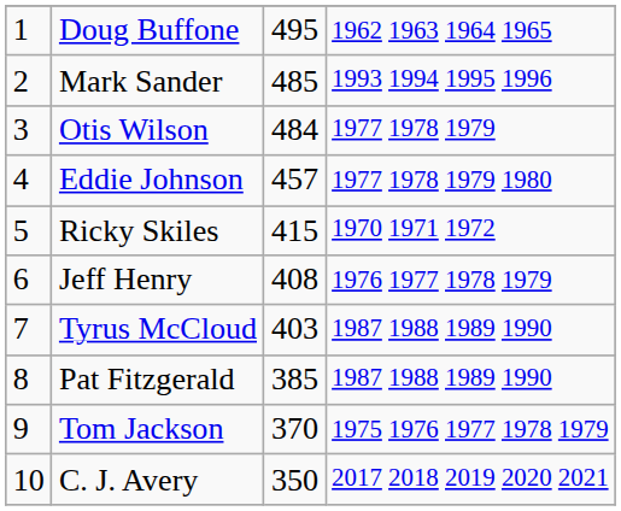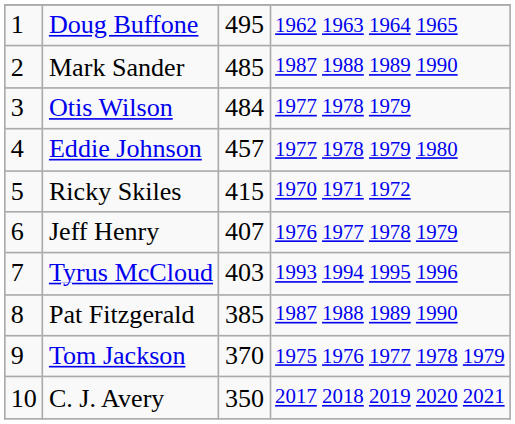Mark Sander | column 4: 1993 1994 1995 1996 -> 1987 1988 1989 1990
Jeff Henry | column 3: 408 -> 407
Tyrus McCloud | column 4: 1987 1988 1989 1990 -> 1993 1994 1995 1996
